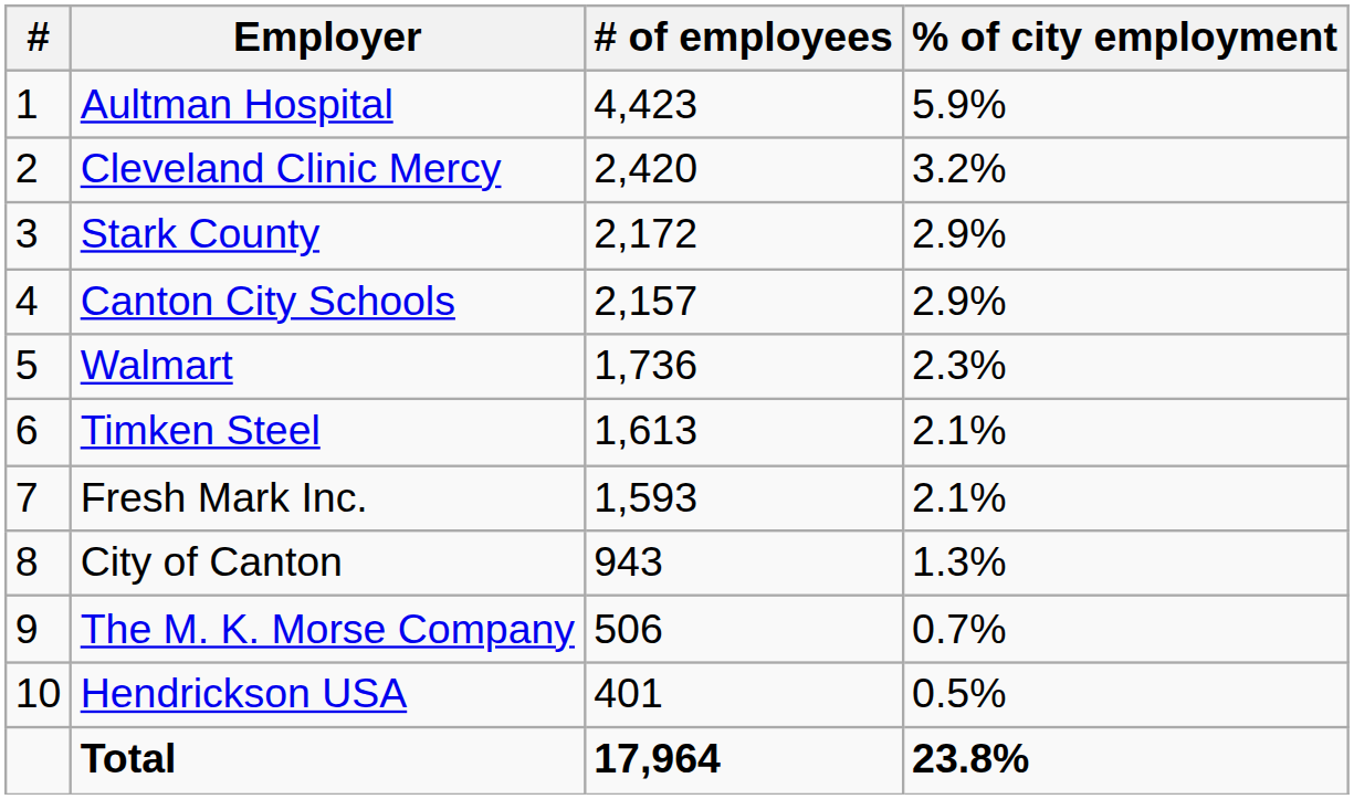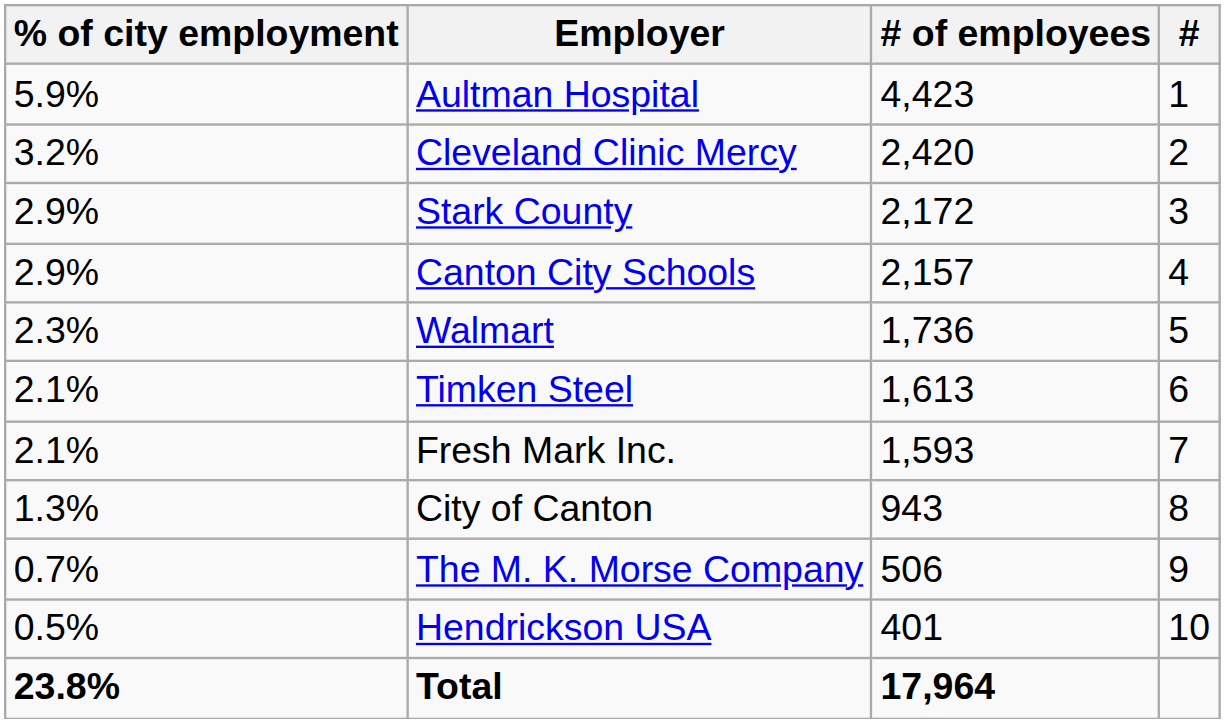columns swapped: # <-> % of city employment
